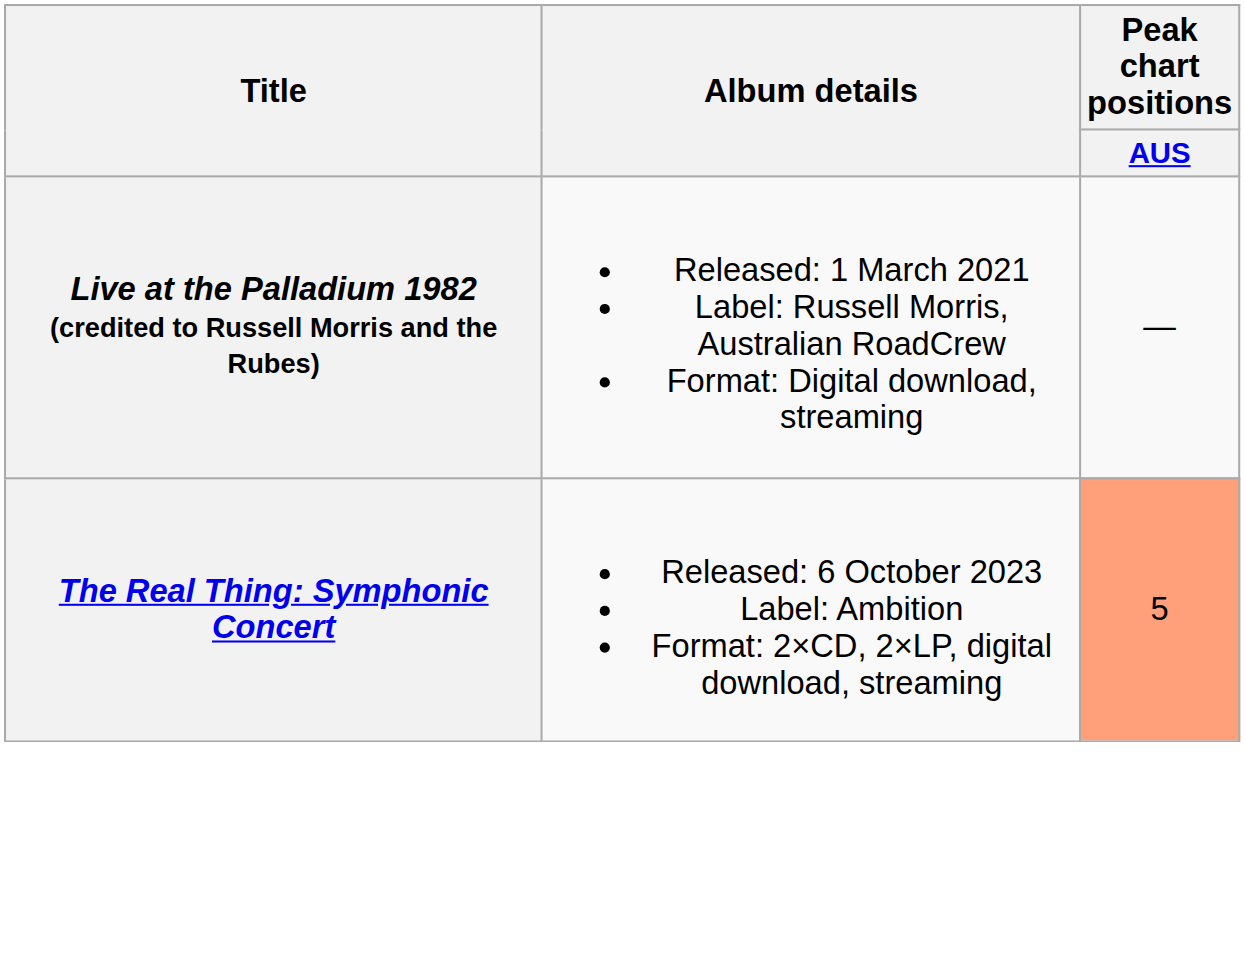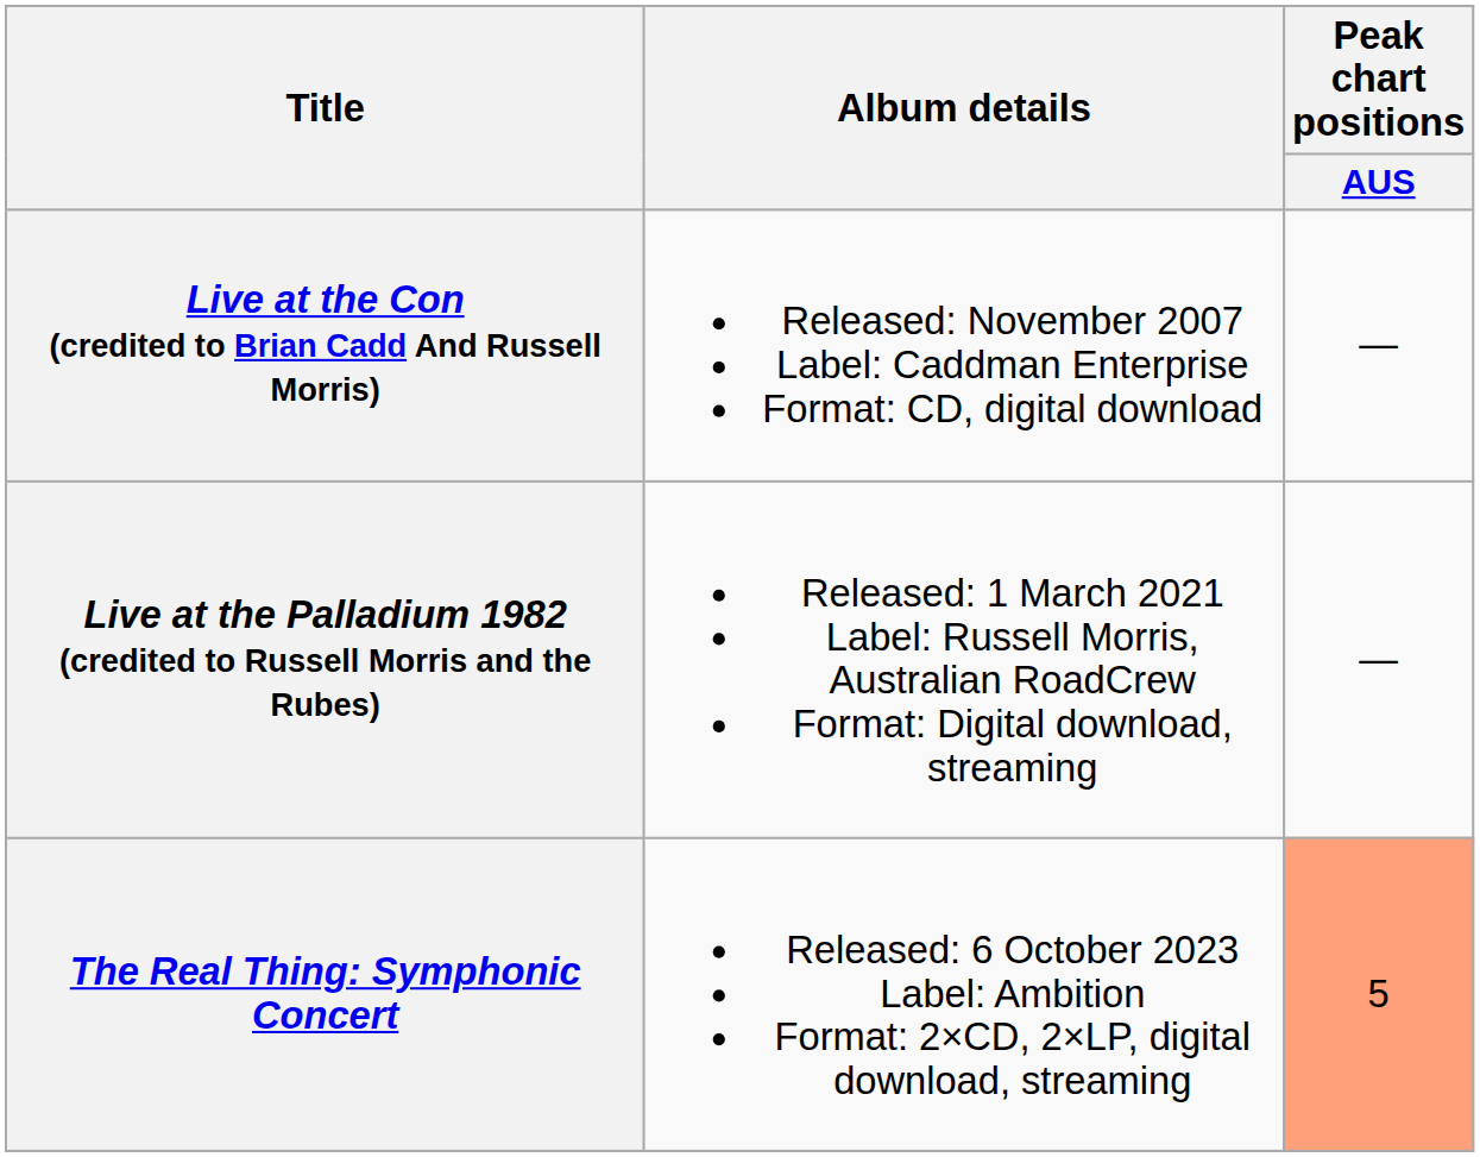+ row: Live at the Con (credited to Brian Cadd And Russell Morris) | Released: November 2007 Label: Caddman Enterprise Format: CD, digital download | —
